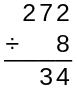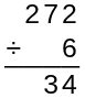÷ | column 4: 8 -> 6
